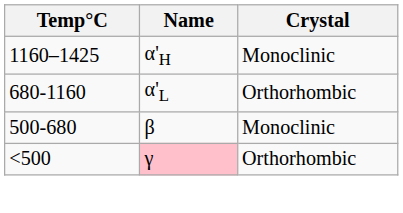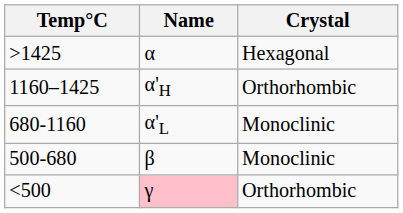+ row: >1425 | α | Hexagonal
1160–1425 | Crystal: Monoclinic -> Orthorhombic
680-1160 | Crystal: Orthorhombic -> Monoclinic
